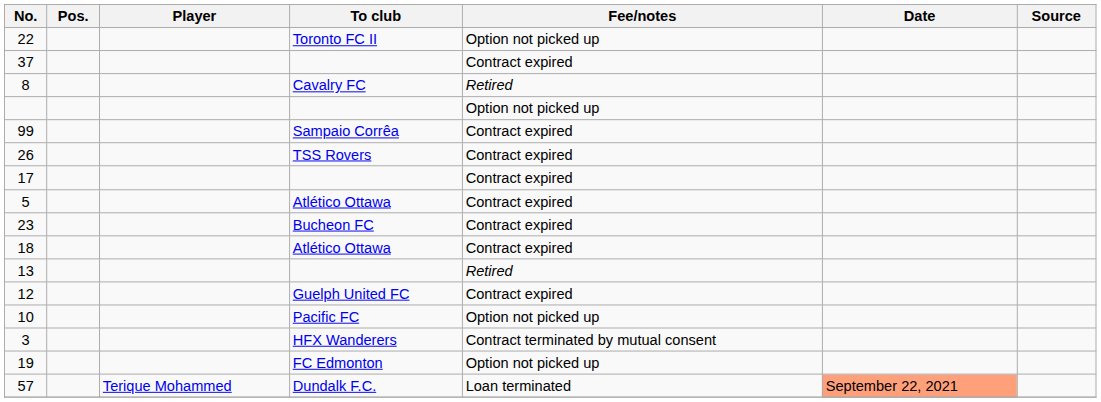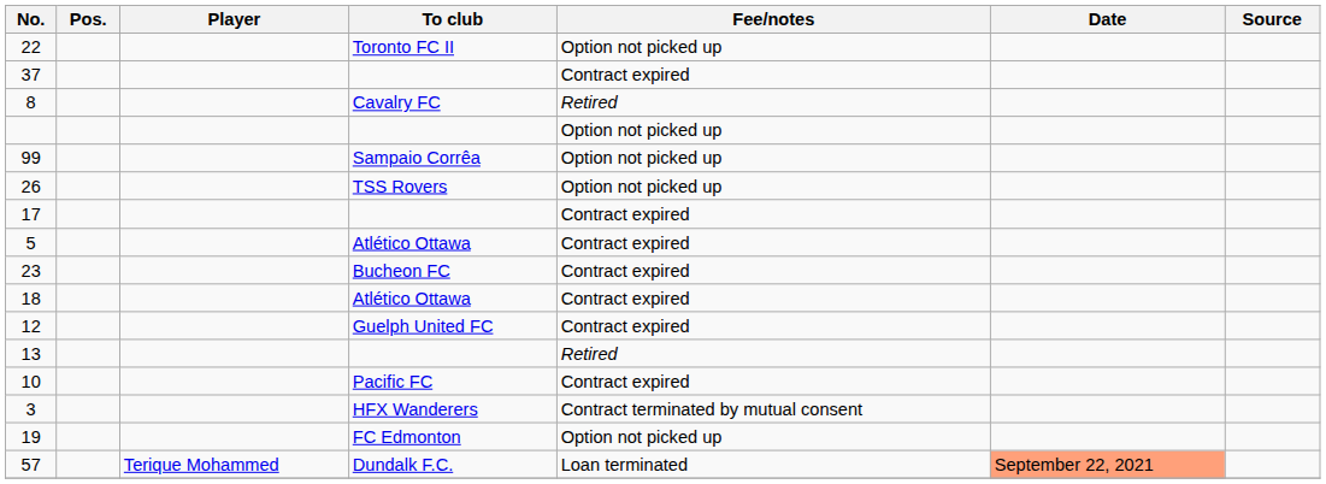99 | Fee/notes: Contract expired -> Option not picked up
26 | Fee/notes: Contract expired -> Option not picked up
rows swapped: 12 <-> 13
10 | Fee/notes: Option not picked up -> Contract expired
